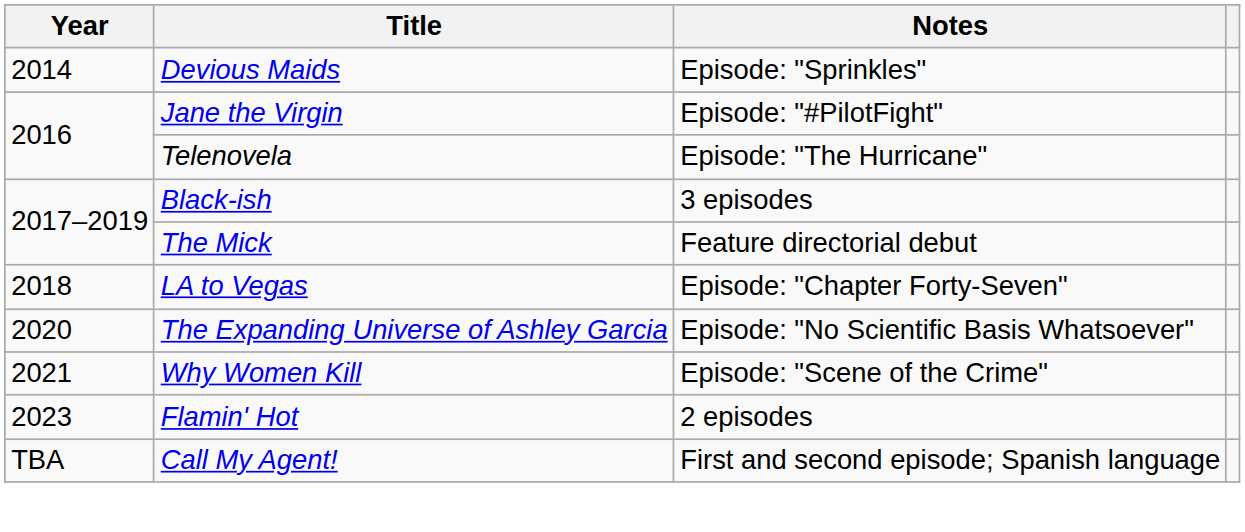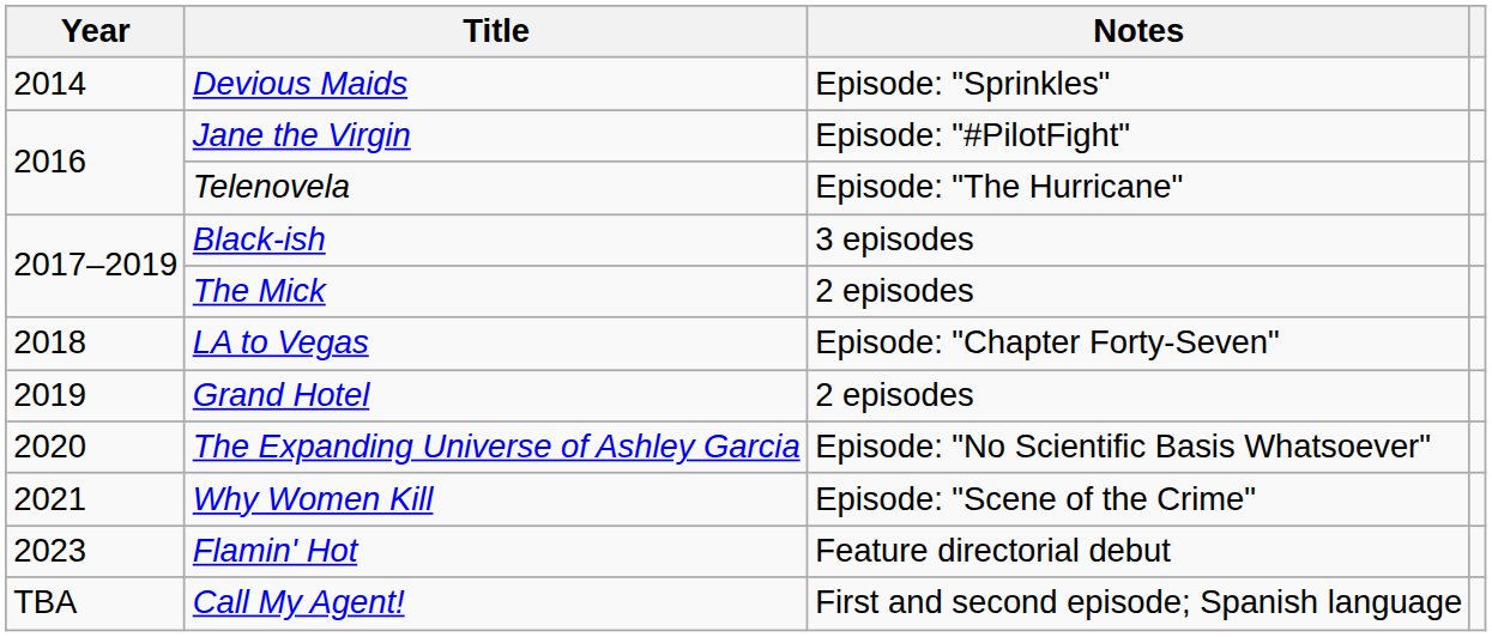The Mick | Notes: Feature directorial debut -> 2 episodes
+ row: 2019 | Grand Hotel | 2 episodes
Flamin' Hot | Notes: 2 episodes -> Feature directorial debut
